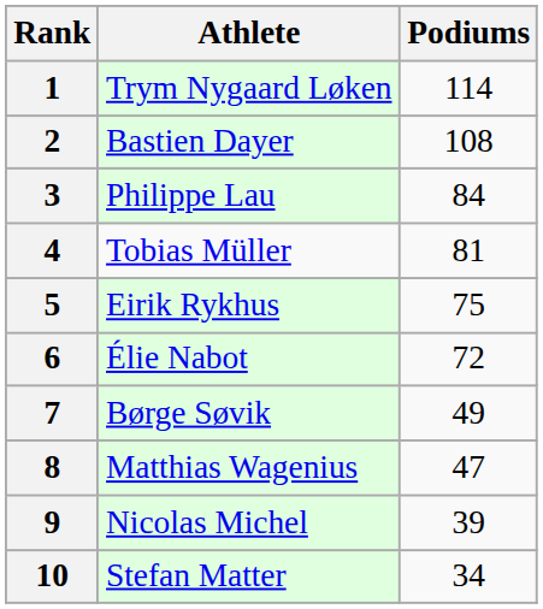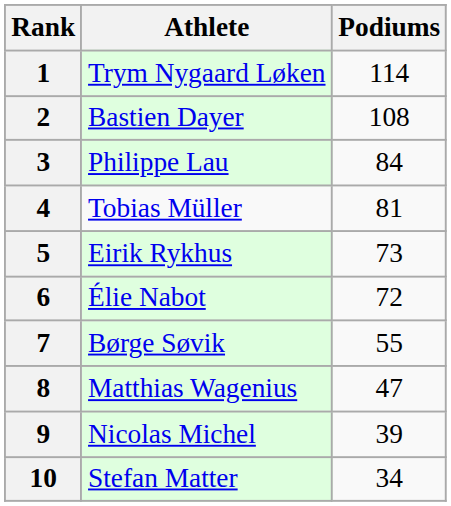5 | Podiums: 75 -> 73
7 | Podiums: 49 -> 55
